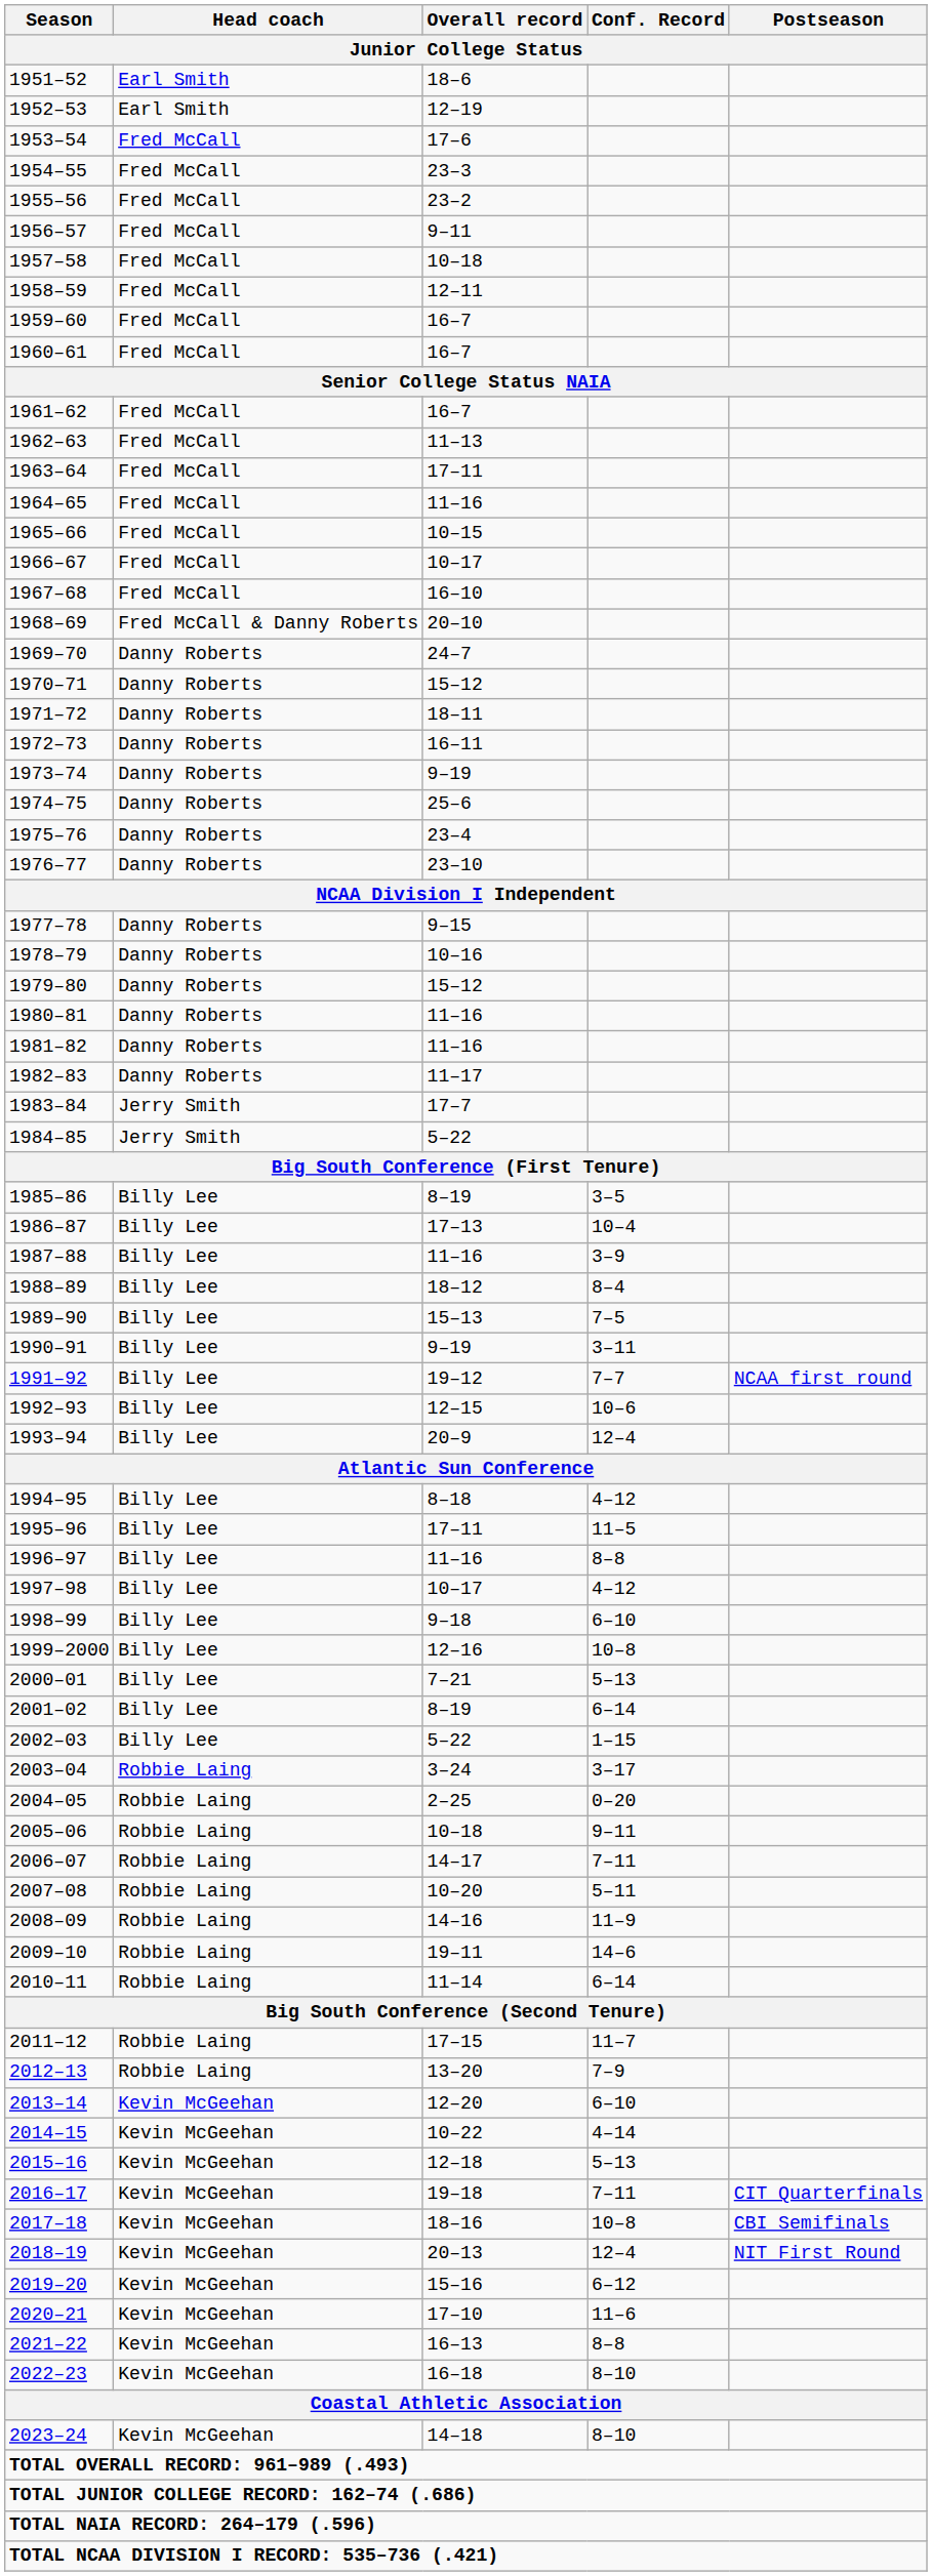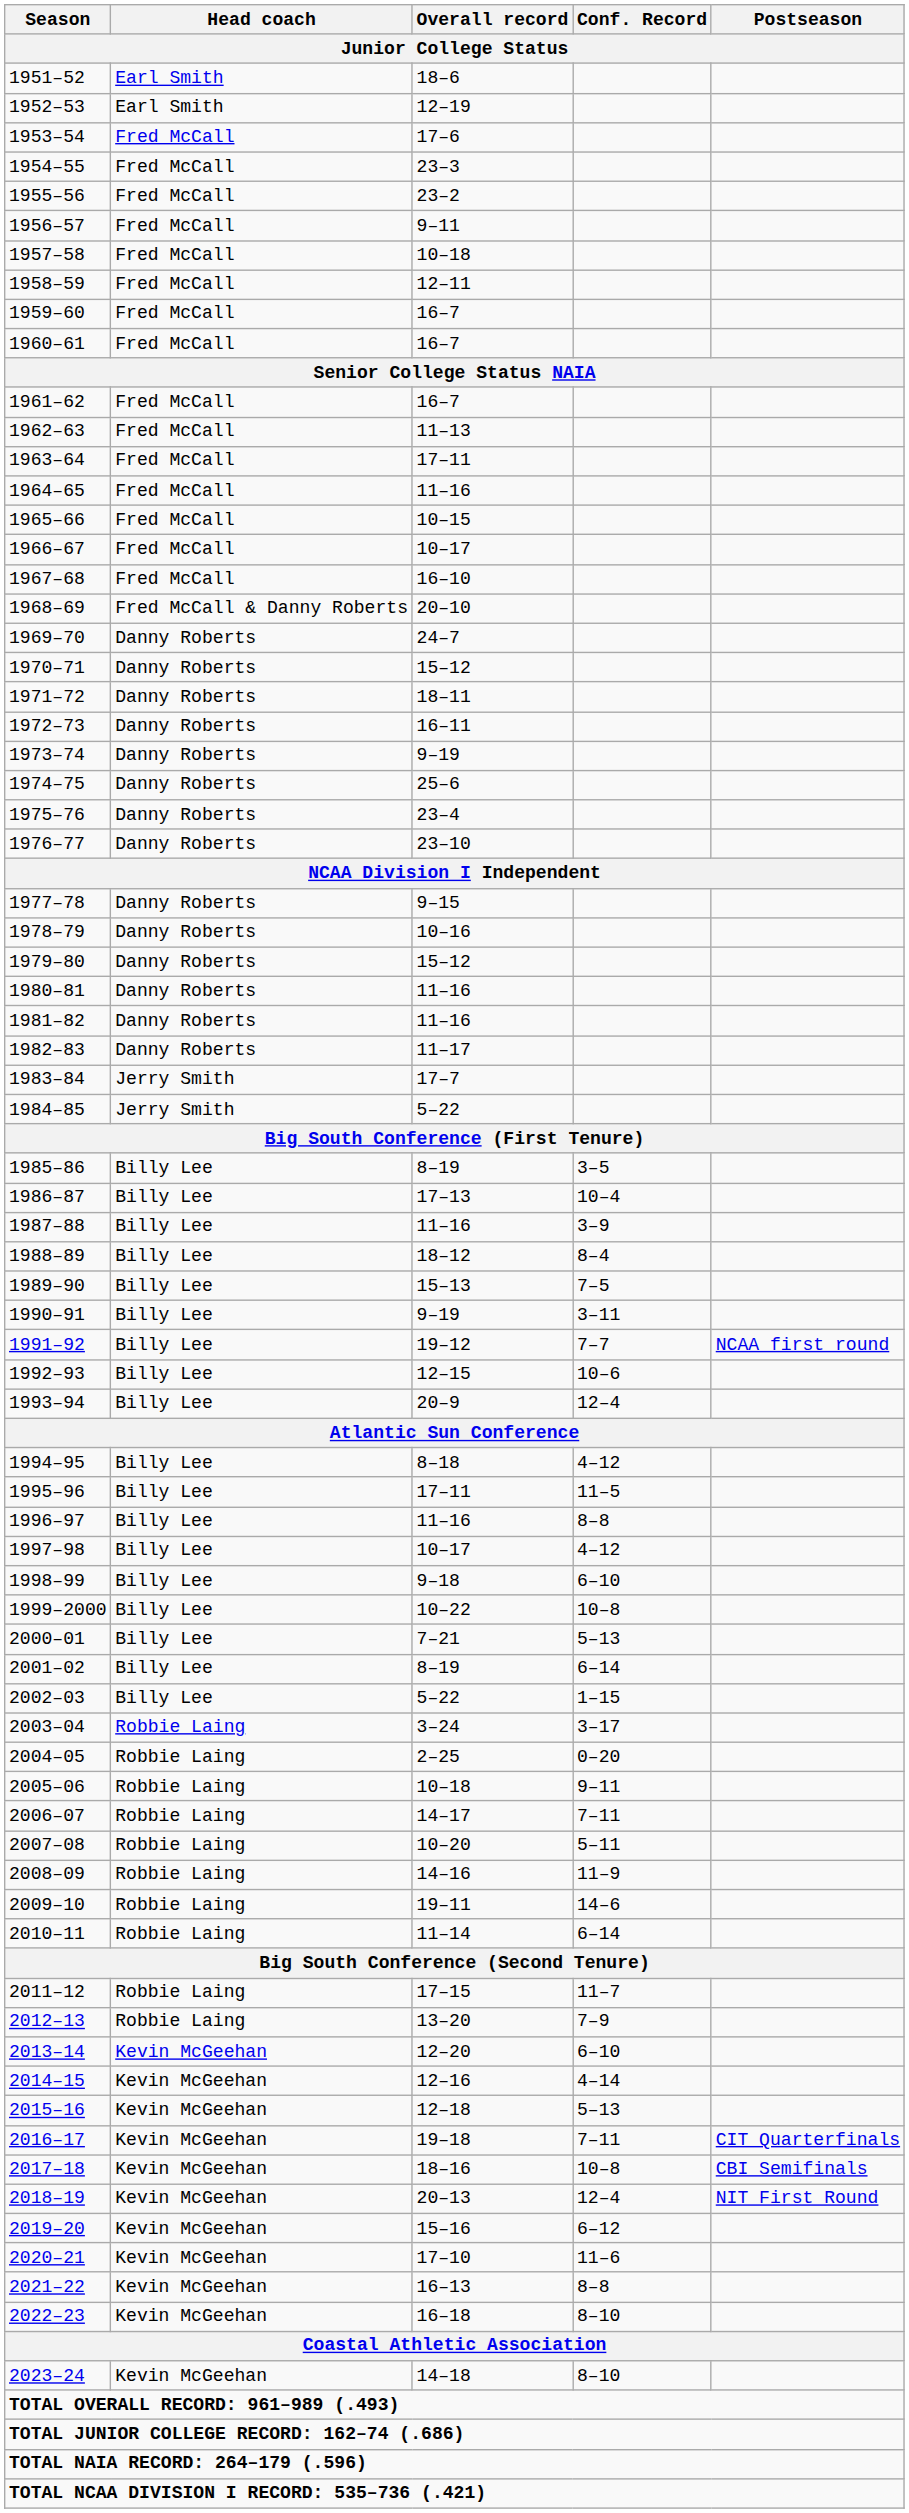1999–2000 | Overall record: 12–16 -> 10–22
2014–15 | Overall record: 10–22 -> 12–16
